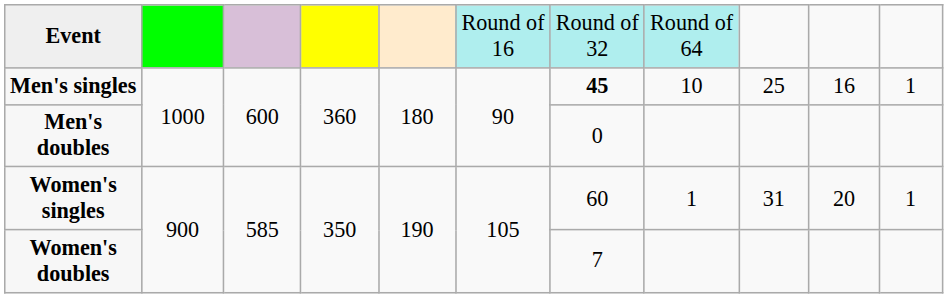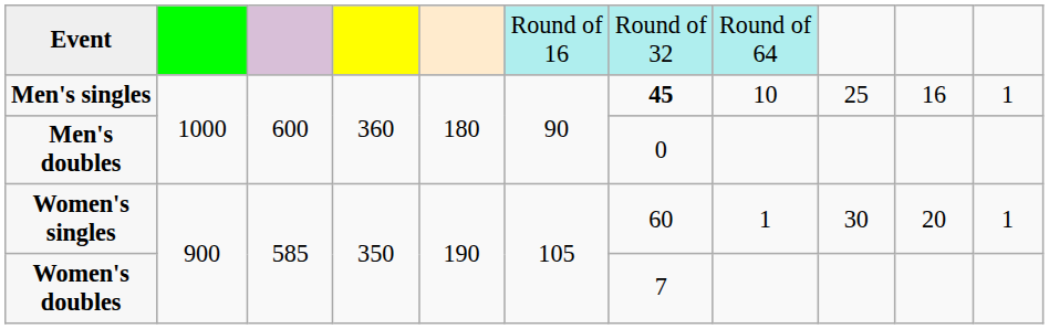Women's singles | column 9: 31 -> 30
